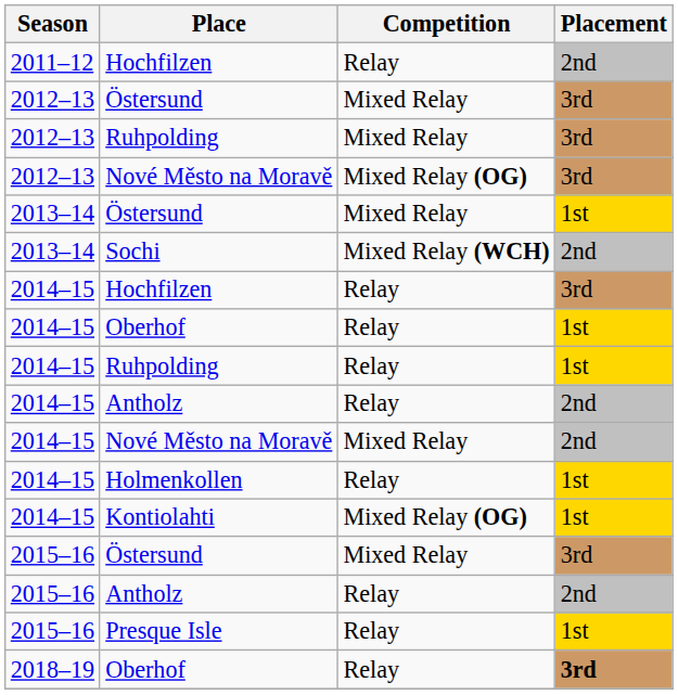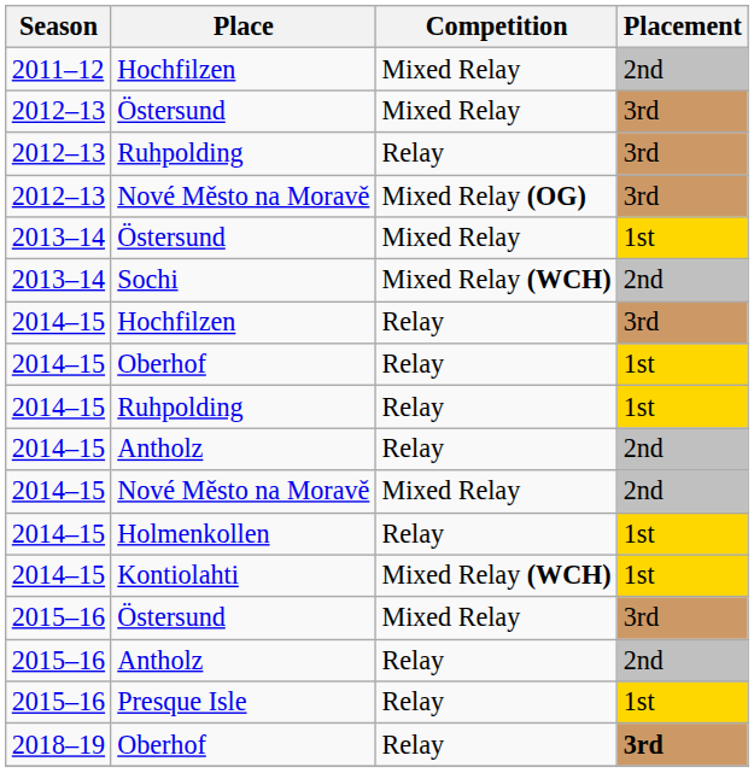2011–12 / Hochfilzen | Competition: Relay -> Mixed Relay
2012–13 / Ruhpolding | Competition: Mixed Relay -> Relay
Kontiolahti | Competition: Mixed Relay (OG) -> Mixed Relay (WCH)
